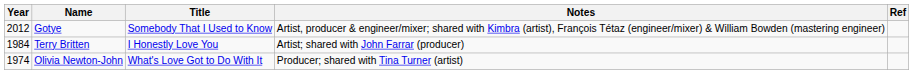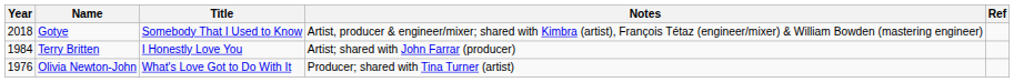Gotye | Year: 2012 -> 2018
Olivia Newton-John | Year: 1974 -> 1976
